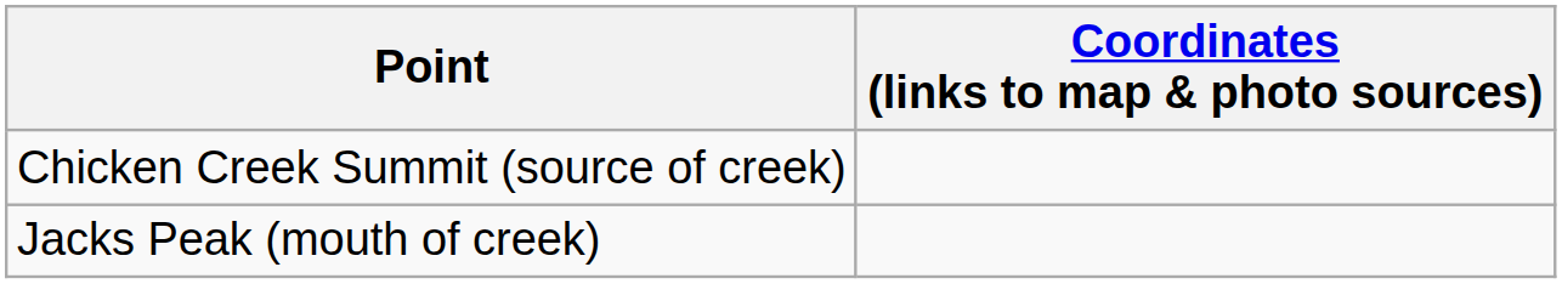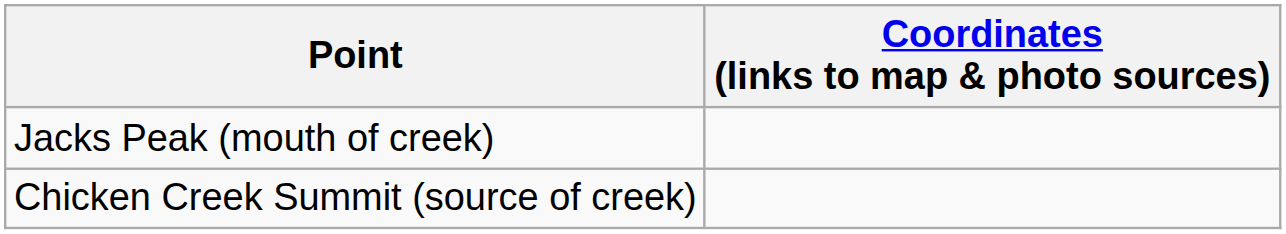rows swapped: Chicken Creek Summit (source of creek) <-> Jacks Peak (mouth of creek)
